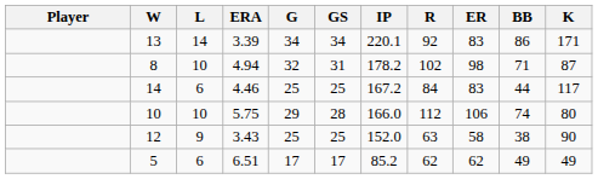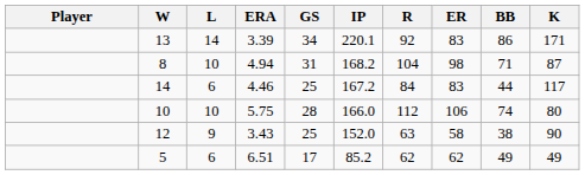- column: G | 34 | 32 | 25 | 29 | 25 | 17
8 | IP: 178.2 -> 168.2
8 | R: 102 -> 104
